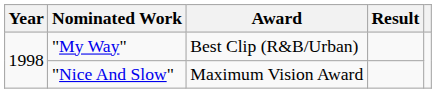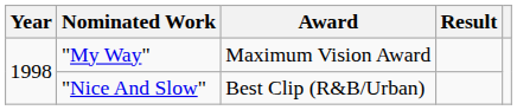"My Way" | Award: Best Clip (R&B/Urban) -> Maximum Vision Award
"Nice And Slow" | Award: Maximum Vision Award -> Best Clip (R&B/Urban)
